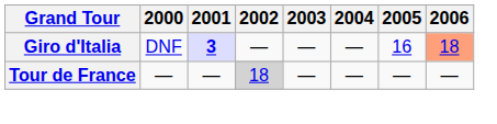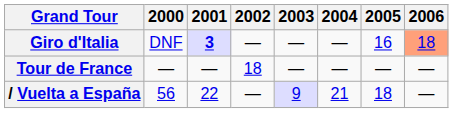Tour de France | 2002: lightgrey background -> no background
+ row: / Vuelta a España | 56 | 22 | — | 9 | 21 | 18 | —
